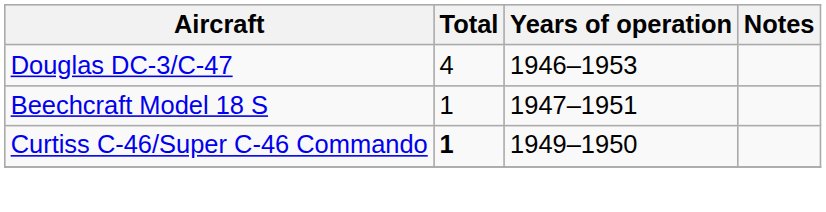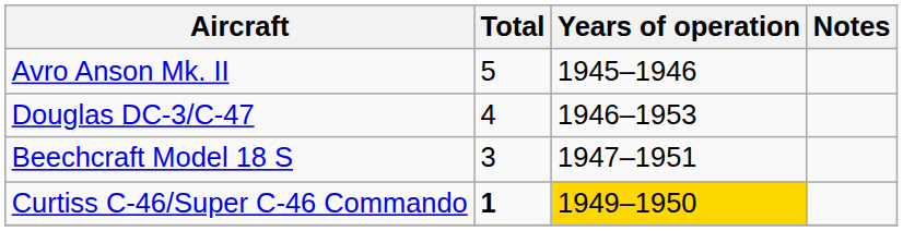+ row: Avro Anson Mk. II | 5 | 1945–1946
Beechcraft Model 18 S | Total: 1 -> 3
Curtiss C-46/Super C-46 Commando | Years of operation: no background -> gold background
